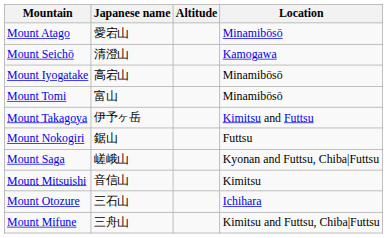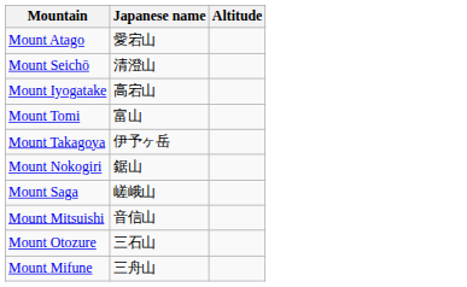- column: Location | Minamibōsō | Kamogawa | Minamibōsō | Minamibōsō | Kimitsu and Futtsu | Futtsu | Kyonan and Futtsu, Chiba|Futtsu | Kimitsu | Ichihara | Kimitsu and Futtsu, Chiba|Futtsu
